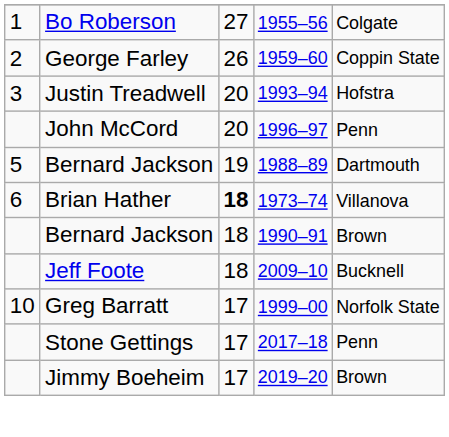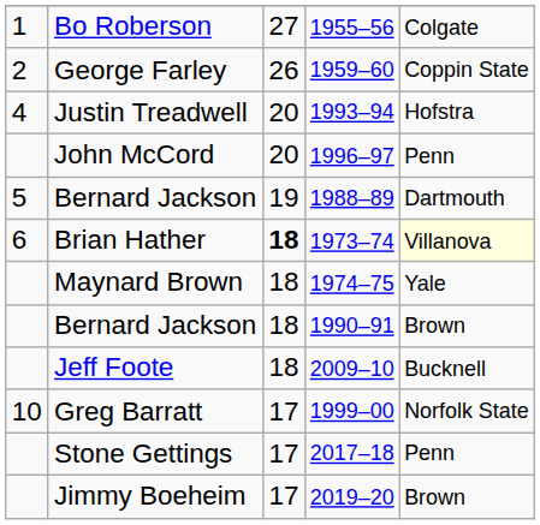Justin Treadwell | column 1: 3 -> 4
Brian Hather | column 5: no background -> lightyellow background
+ row: Maynard Brown | 18 | 1974–75 | Yale
